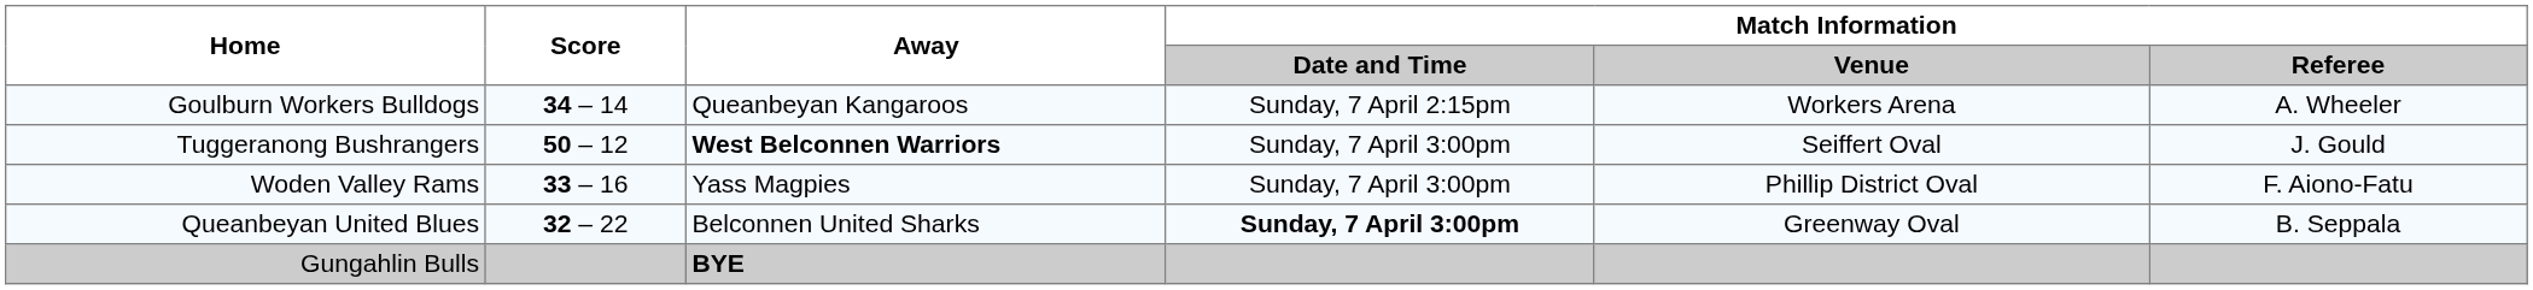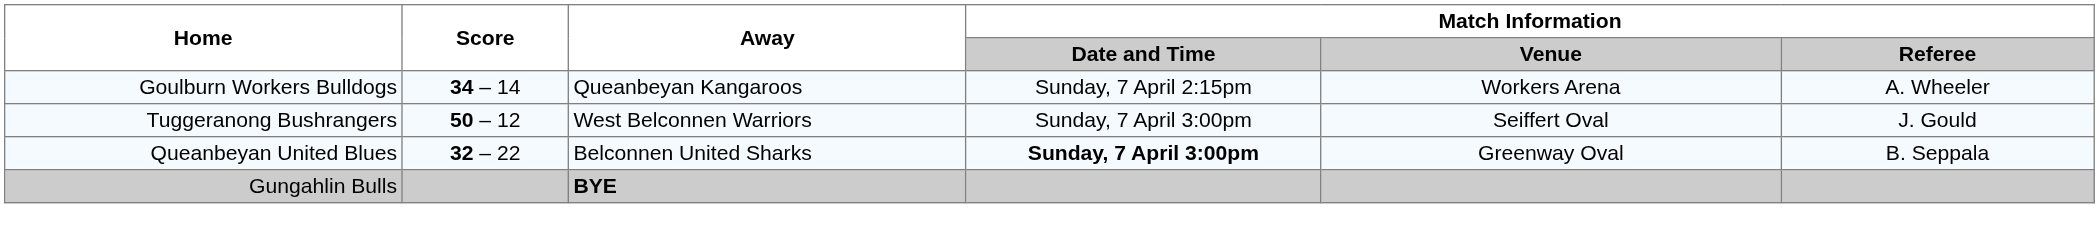Tuggeranong Bushrangers | Away: bold -> normal
- row: Woden Valley Rams | 33 – 16 | Yass Magpies | Sunday, 7 April 3:00pm | Phillip District Oval | F. Aiono-Fatu
